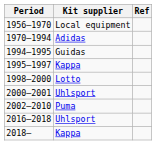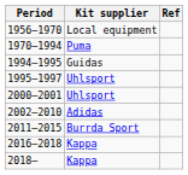1970–1994 | Kit supplier: Adidas -> Puma
1995–1997 | Kit supplier: Kappa -> Uhlsport
- row: 1998–2000 | Lotto
2002–2010 | Kit supplier: Puma -> Adidas
+ row: 2011–2015 | Burrda Sport
2016–2018 | Kit supplier: Uhlsport -> Kappa
